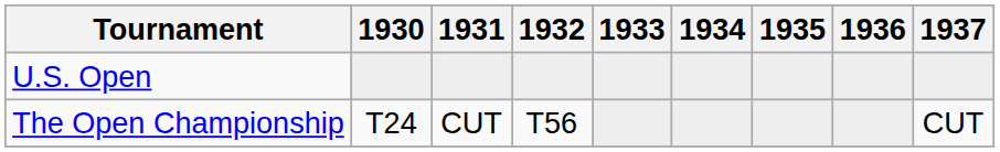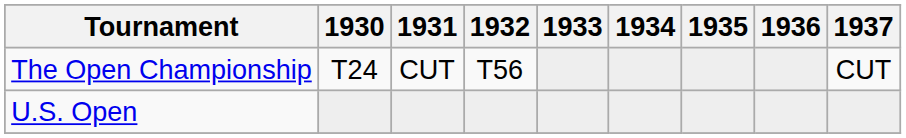rows swapped: U.S. Open <-> The Open Championship
